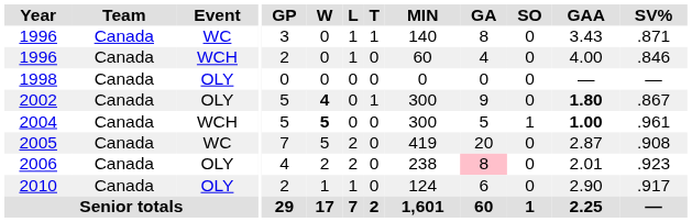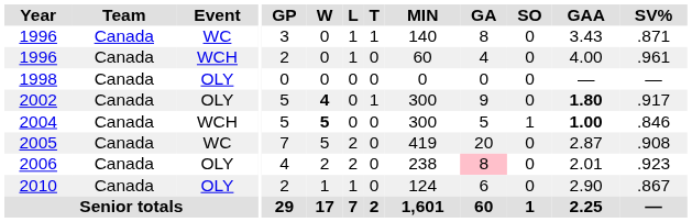1996 / WCH | SV%: .846 -> .961
2002 | SV%: .867 -> .917
2004 | SV%: .961 -> .846
2010 | SV%: .917 -> .867
